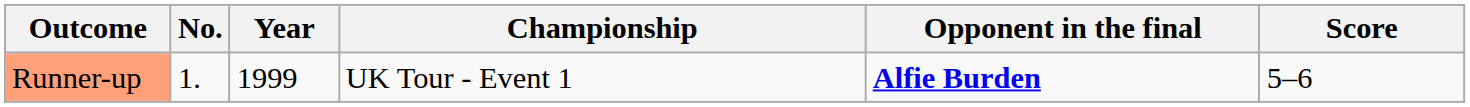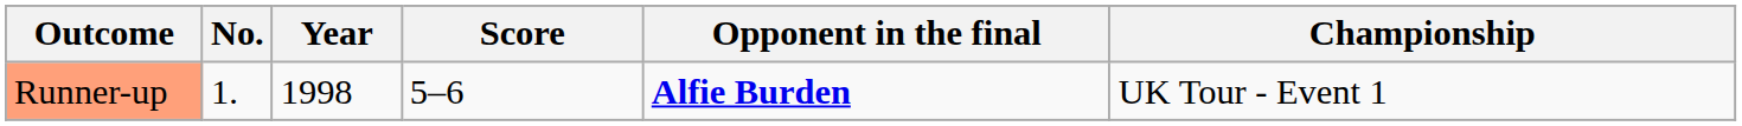columns swapped: Championship <-> Score
Runner-up | Year: 1999 -> 1998
